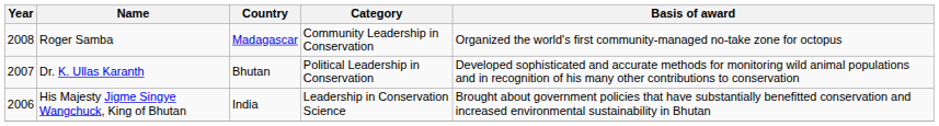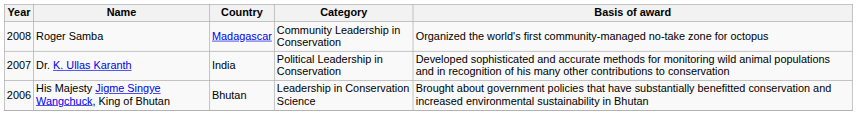Dr. K. Ullas Karanth | Country: Bhutan -> India
His Majesty Jigme Singye Wangchuck, King of Bhutan | Country: India -> Bhutan
